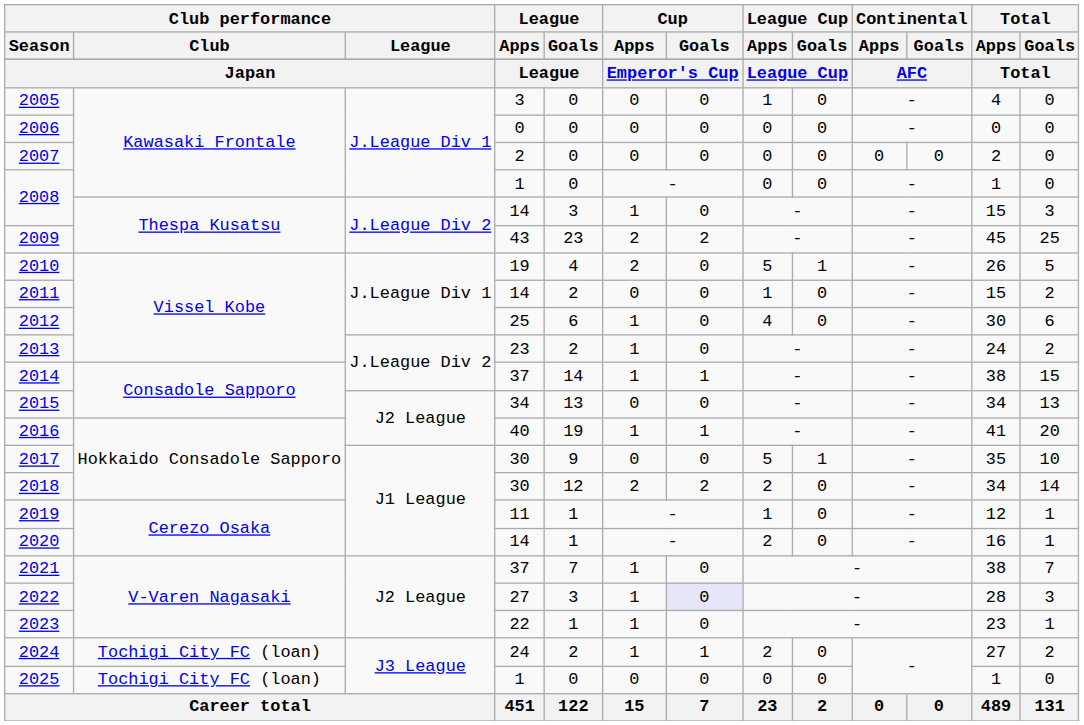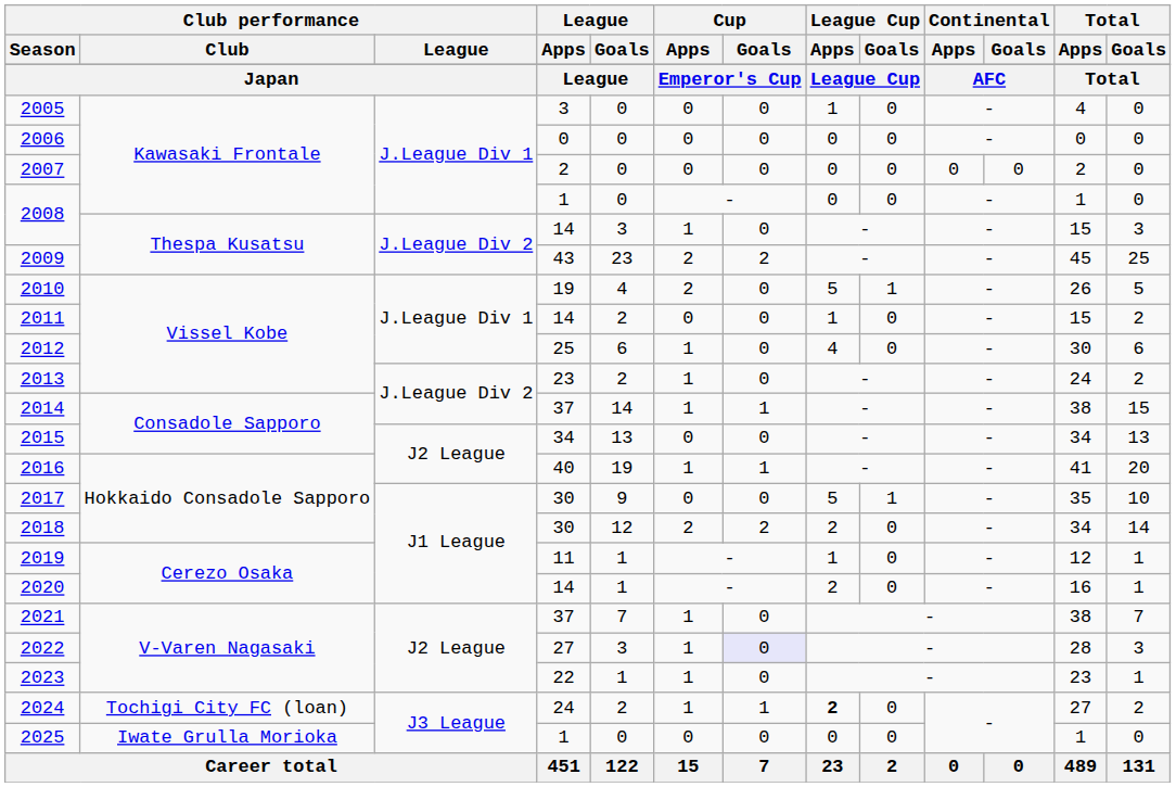2024 | League Cup / Apps: normal -> bold
2025 | Club performance / Club: Tochigi City FC (loan) -> Iwate Grulla Morioka
